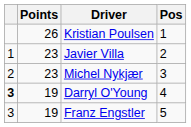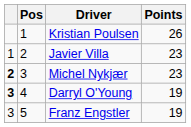columns swapped: Pos <-> Points
Michel Nykjær | column 1: normal -> bold
